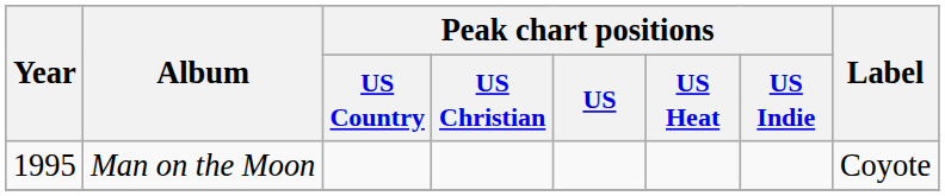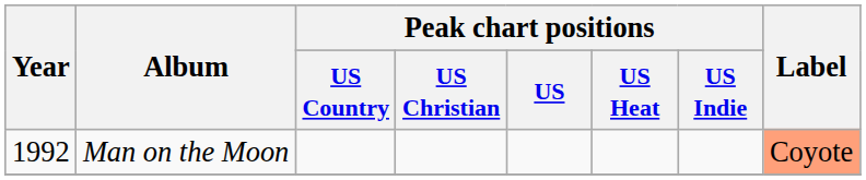Man on the Moon | Year: 1995 -> 1992
Man on the Moon | Label: no background -> lightsalmon background
